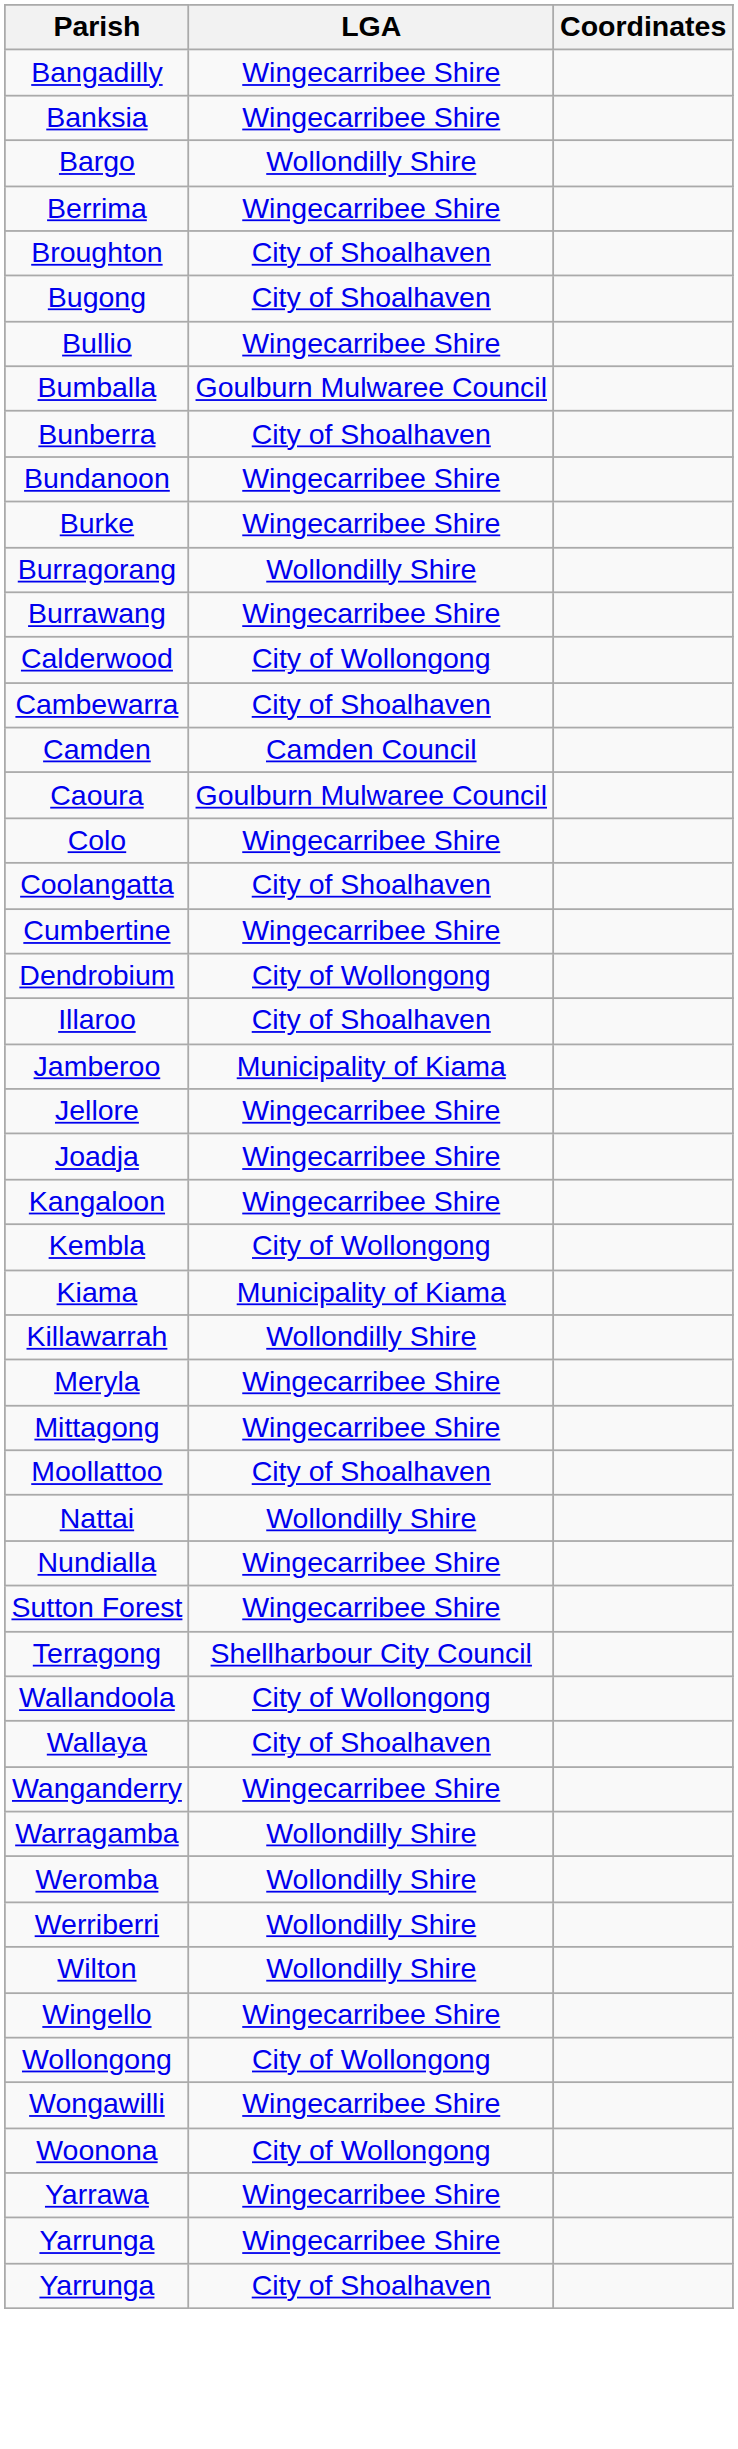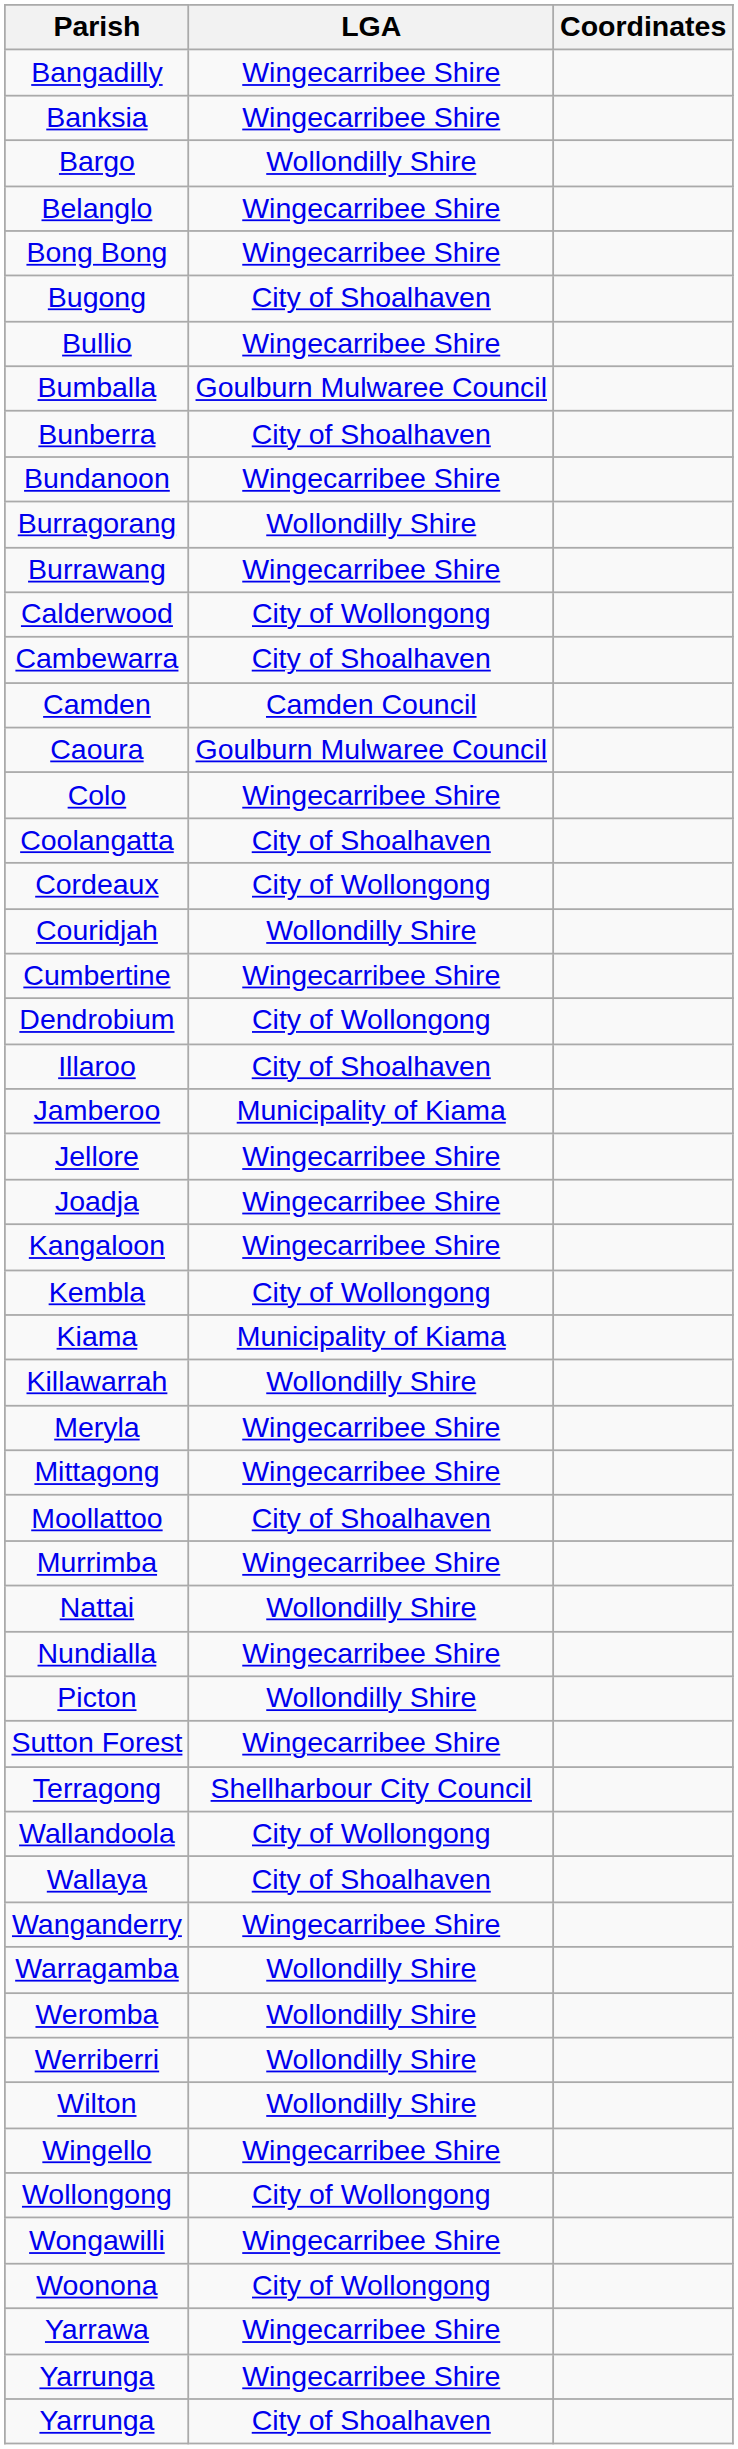+ row: Belanglo | Wingecarribee Shire
- row: Berrima | Wingecarribee Shire
+ row: Bong Bong | Wingecarribee Shire
- row: Broughton | City of Shoalhaven
- row: Burke | Wingecarribee Shire
+ row: Cordeaux | City of Wollongong
+ row: Couridjah | Wollondilly Shire
+ row: Murrimba | Wingecarribee Shire
+ row: Picton | Wollondilly Shire
